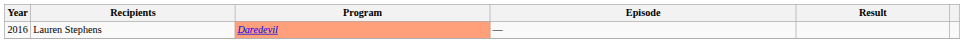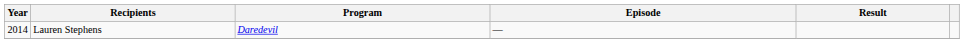Lauren Stephens | Year: 2016 -> 2014
Lauren Stephens | Program: lightsalmon background -> no background
